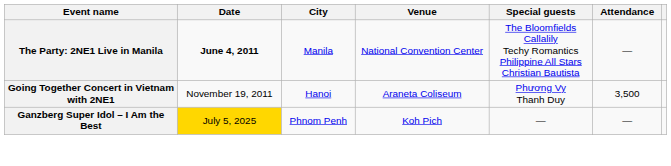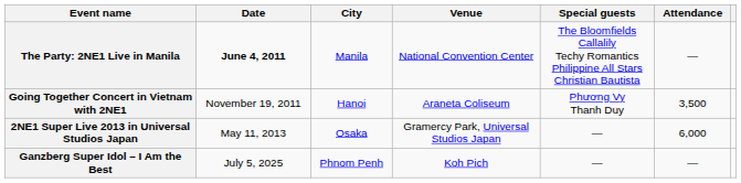+ row: 2NE1 Super Live 2013 in Universal Studios Japan | May 11, 2013 | Osaka | Gramercy Park, Universal Studios Japan | — | 6,000
Ganzberg Super Idol – I Am the Best | Date: gold background -> no background
